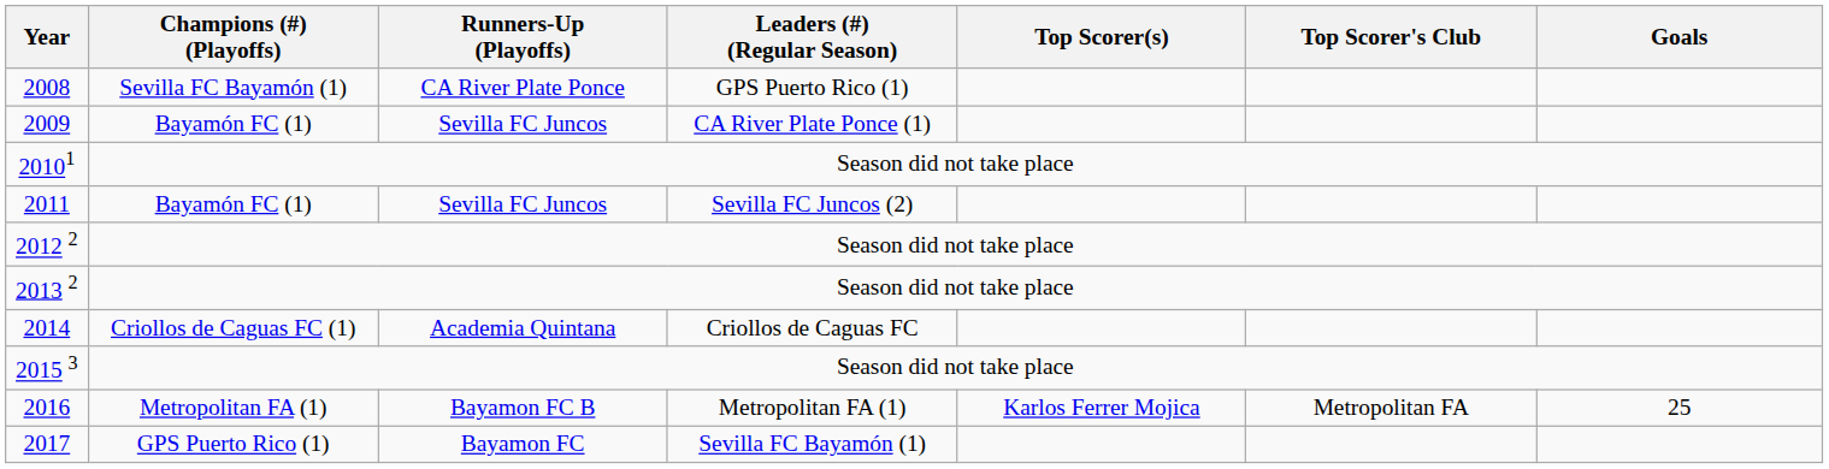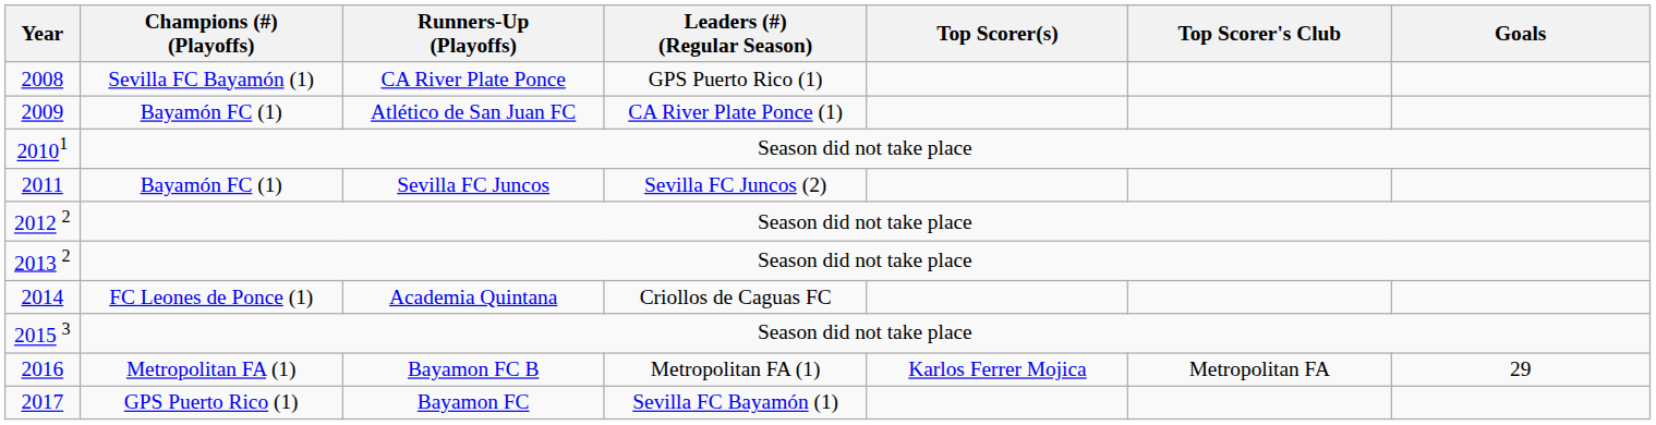2009 | Runners-Up (Playoffs): Sevilla FC Juncos -> Atlético de San Juan FC
2014 | Champions (#) (Playoffs): Criollos de Caguas FC (1) -> FC Leones de Ponce (1)
2016 | Goals: 25 -> 29
